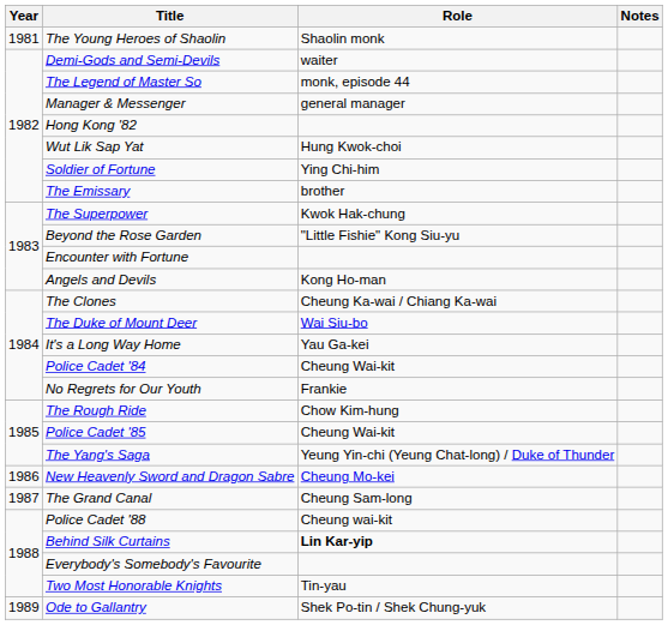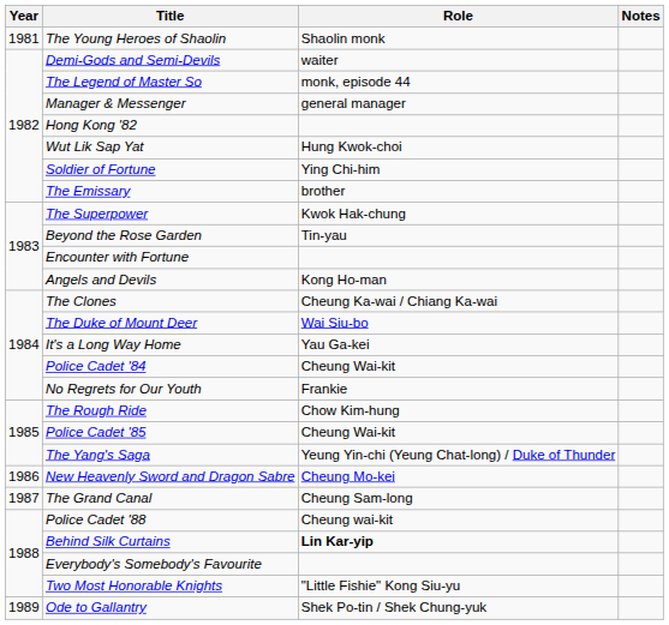Beyond the Rose Garden | Role: "Little Fishie" Kong Siu-yu -> Tin-yau
Two Most Honorable Knights | Role: Tin-yau -> "Little Fishie" Kong Siu-yu
